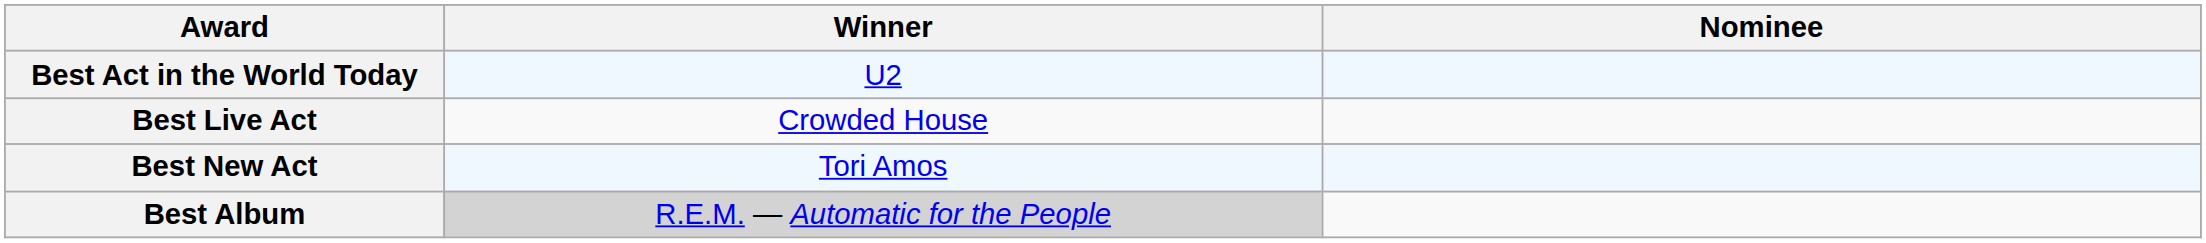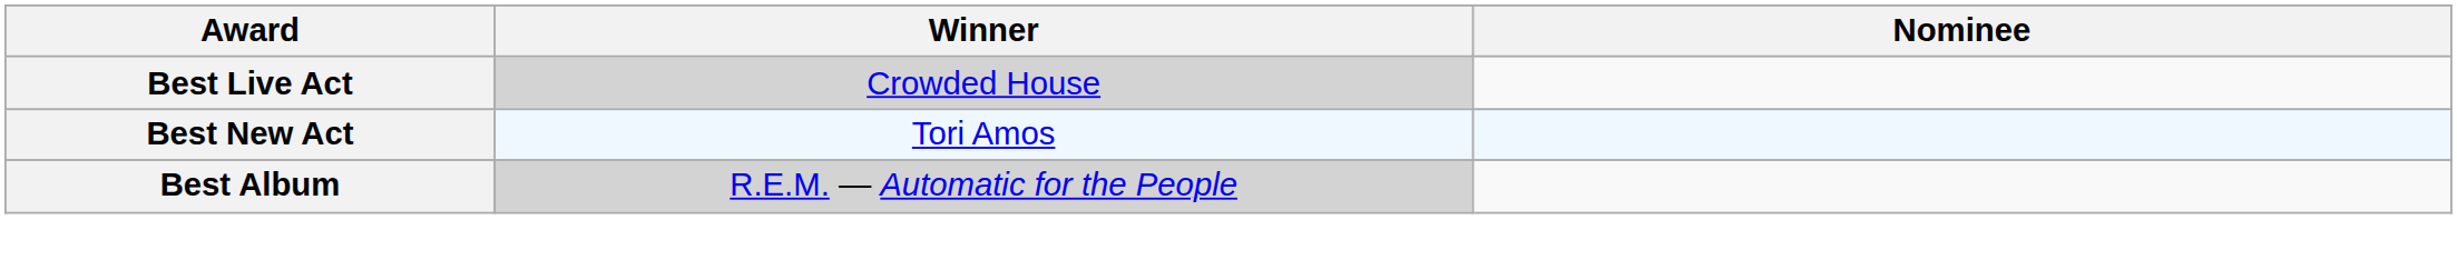- row: Best Act in the World Today | U2
Best Live Act | Winner: no background -> lightgrey background
